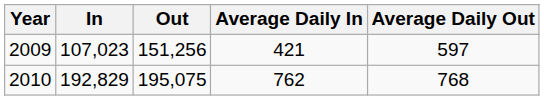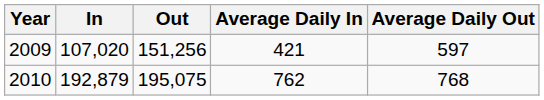2009 | In: 107,023 -> 107,020
2010 | In: 192,829 -> 192,879
